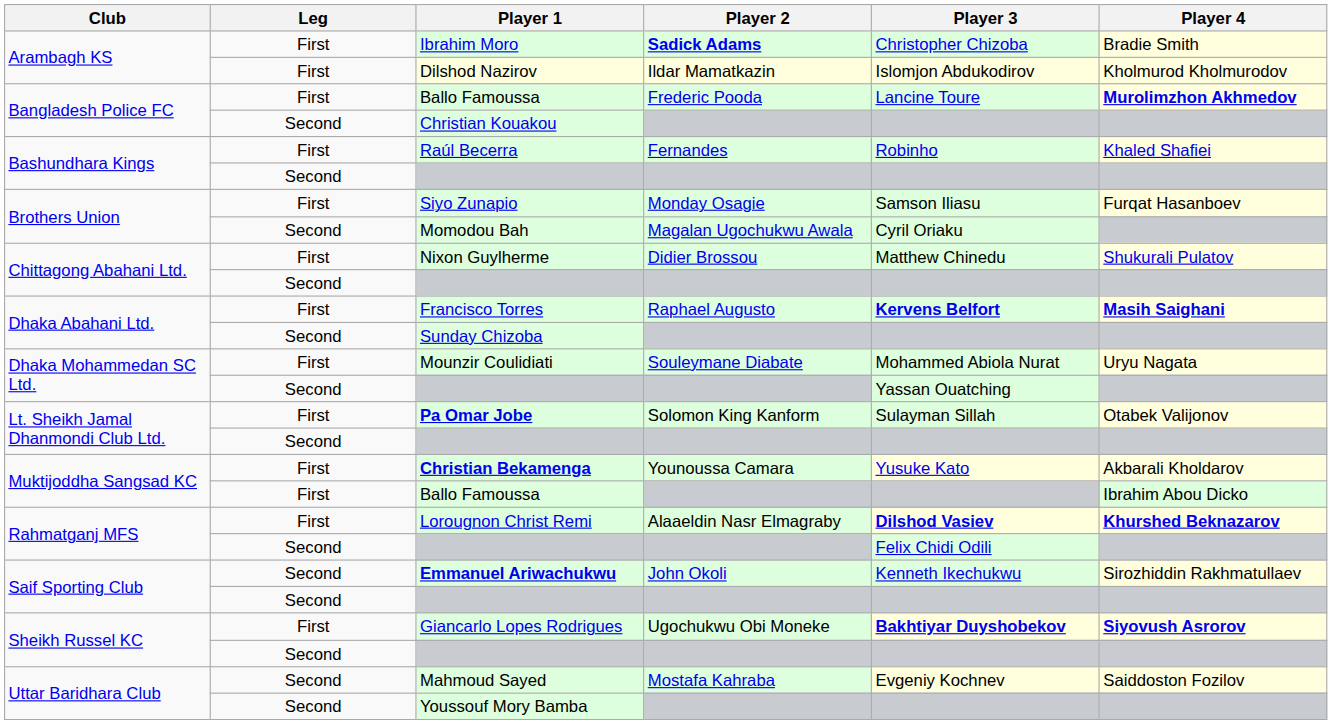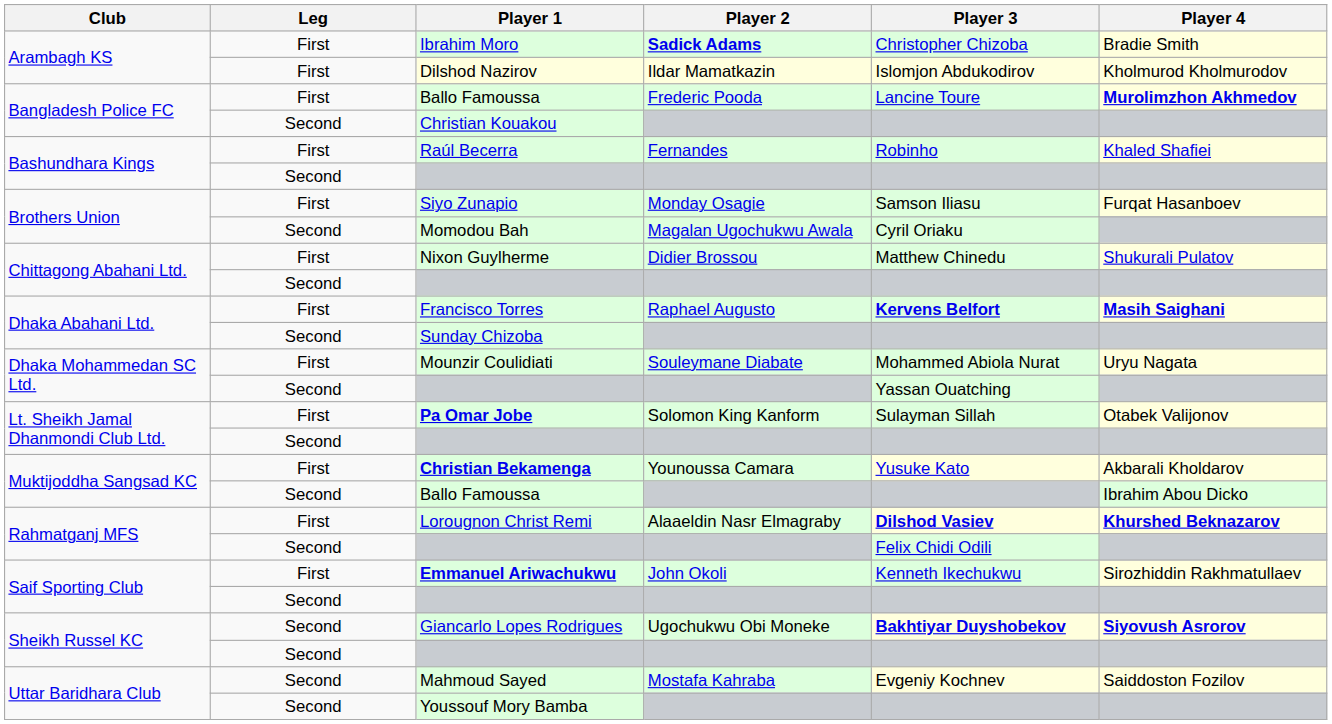Muktijoddha Sangsad KC / Ballo Famoussa | Leg: First -> Second
Emmanuel Ariwachukwu | Leg: Second -> First
Giancarlo Lopes Rodrigues | Leg: First -> Second
